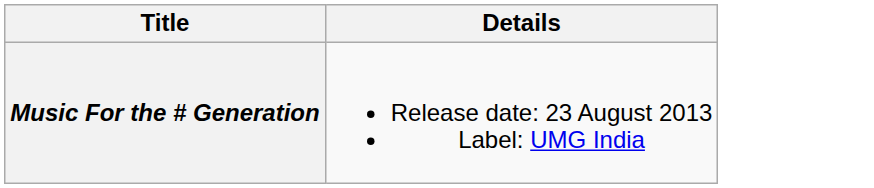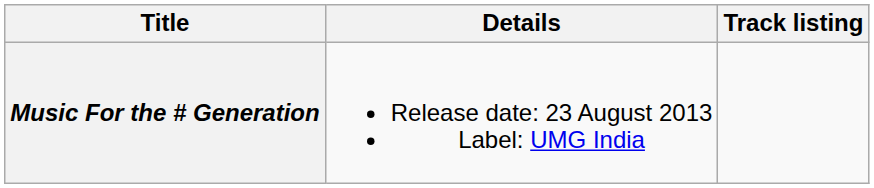+ column: Track listing
